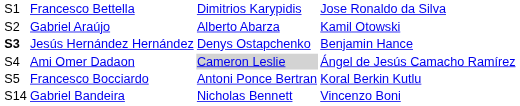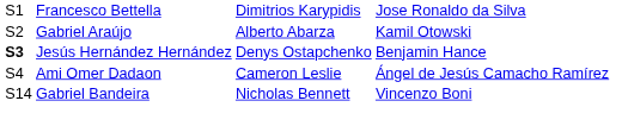Ami Omer Dadaon | column 3: lightgrey background -> no background
- row: S5 | Francesco Bocciardo | Antoni Ponce Bertran | Koral Berkin Kutlu
